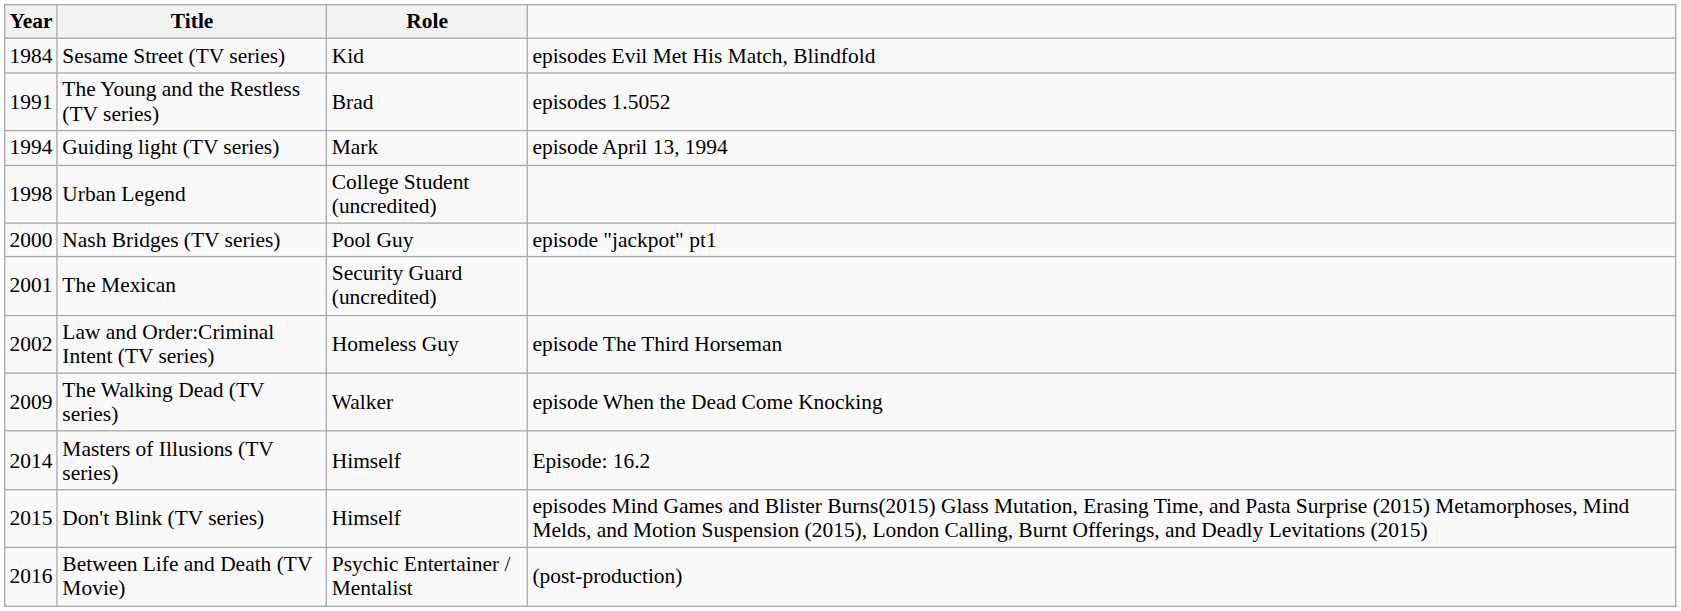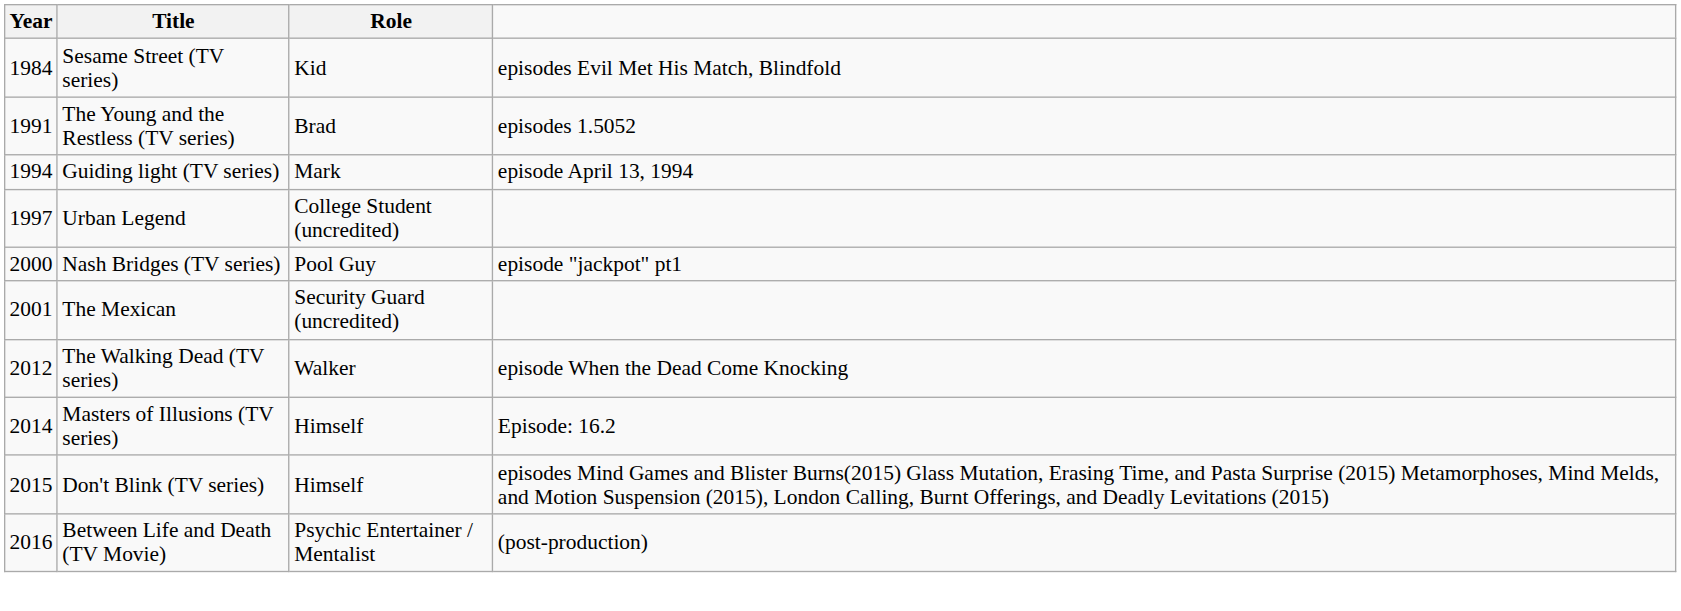Urban Legend | Year: 1998 -> 1997
- row: 2002 | Law and Order:Criminal Intent (TV series) | Homeless Guy | episode The Third Horseman
The Walking Dead (TV series) | Year: 2009 -> 2012
